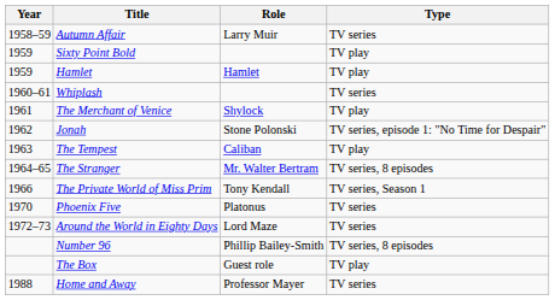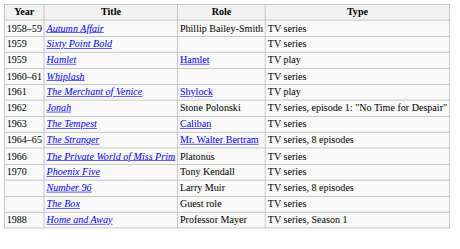Autumn Affair | Role: Larry Muir -> Phillip Bailey-Smith
Sixty Point Bold | Type: TV play -> TV series
The Tempest | Type: TV play -> TV series
The Private World of Miss Prim | Role: Tony Kendall -> Platonus
The Private World of Miss Prim | Type: TV series, Season 1 -> TV series
Phoenix Five | Role: Platonus -> Tony Kendall
- row: 1972–73 | Around the World in Eighty Days | Lord Maze | TV series
Number 96 | Role: Phillip Bailey-Smith -> Larry Muir
The Box | Type: TV play -> TV series
Home and Away | Type: TV series -> TV series, Season 1
